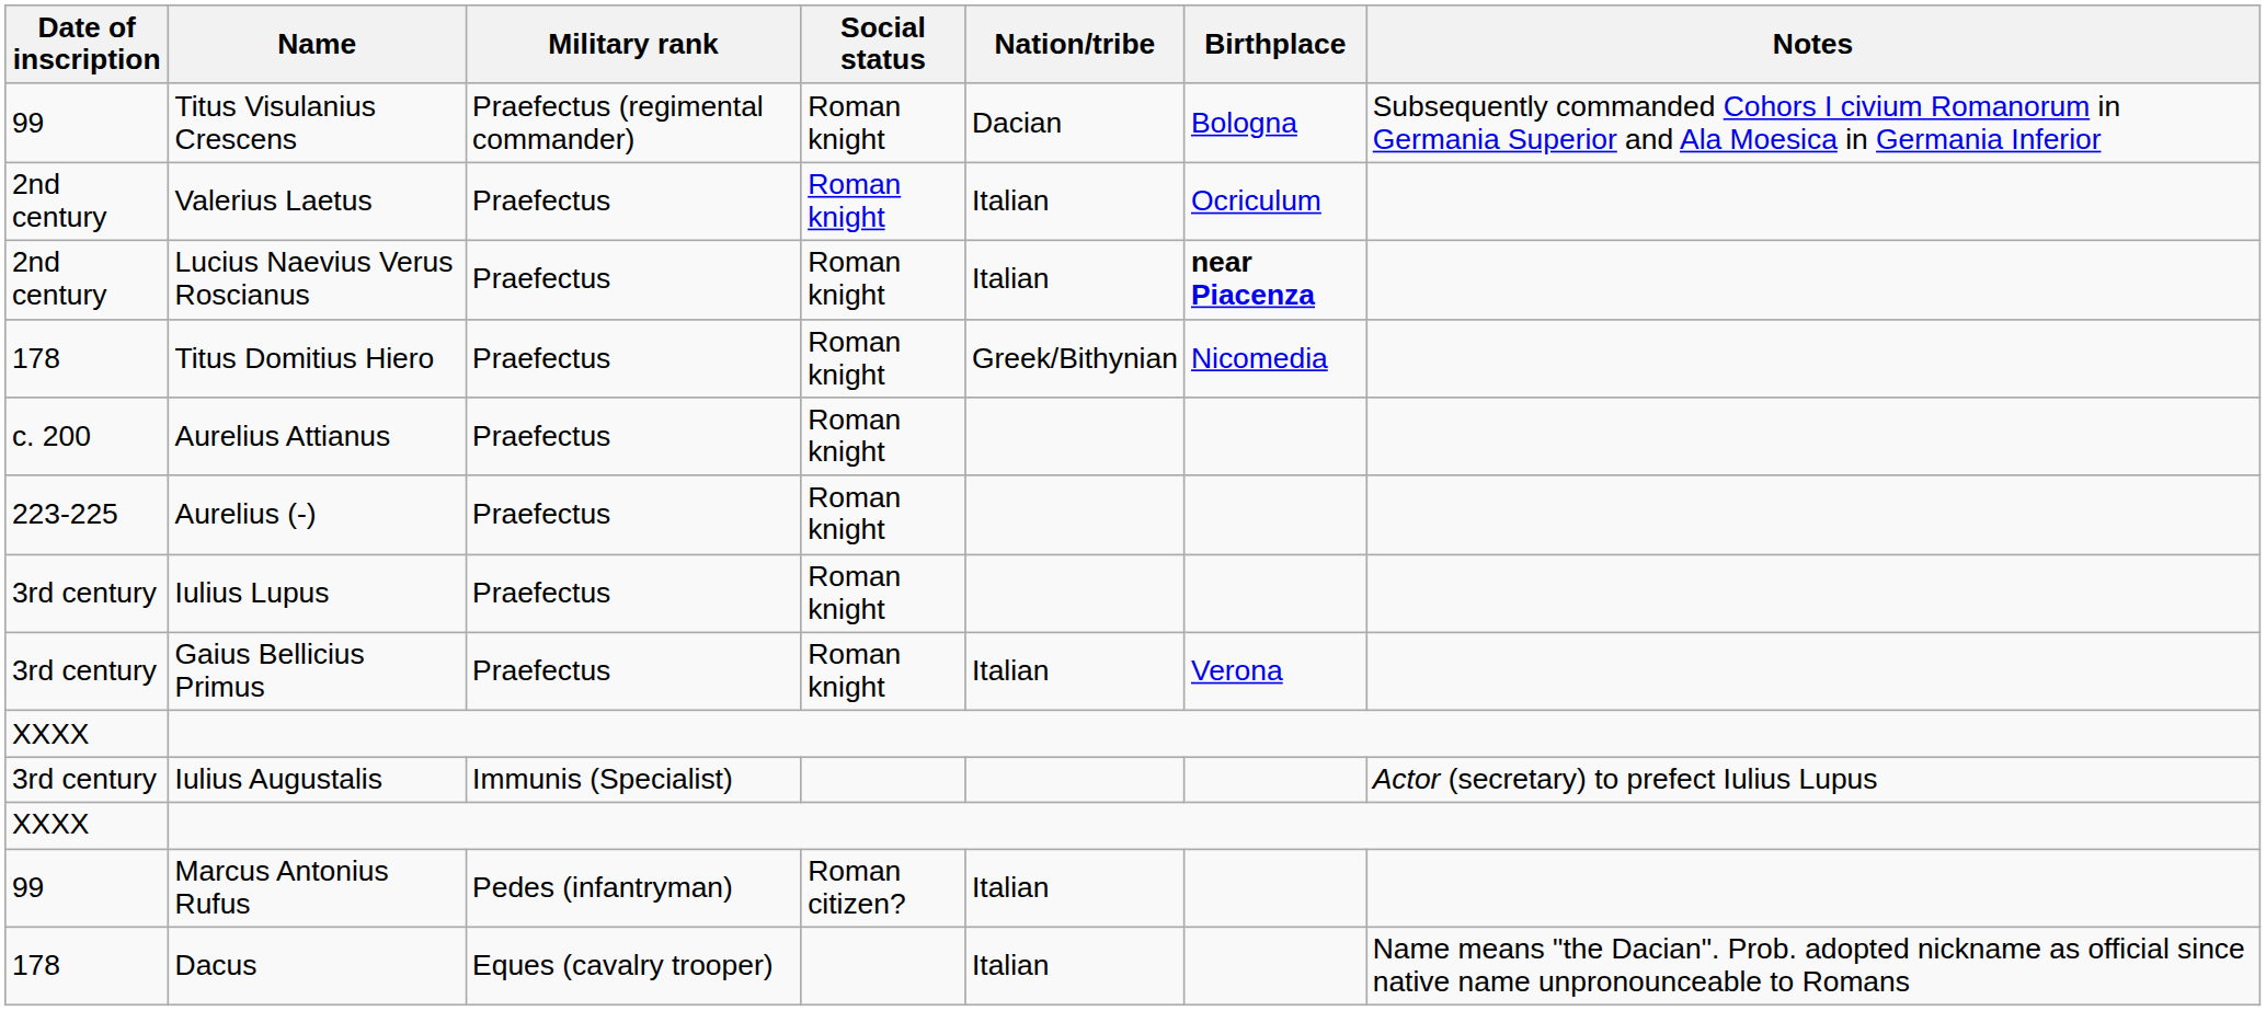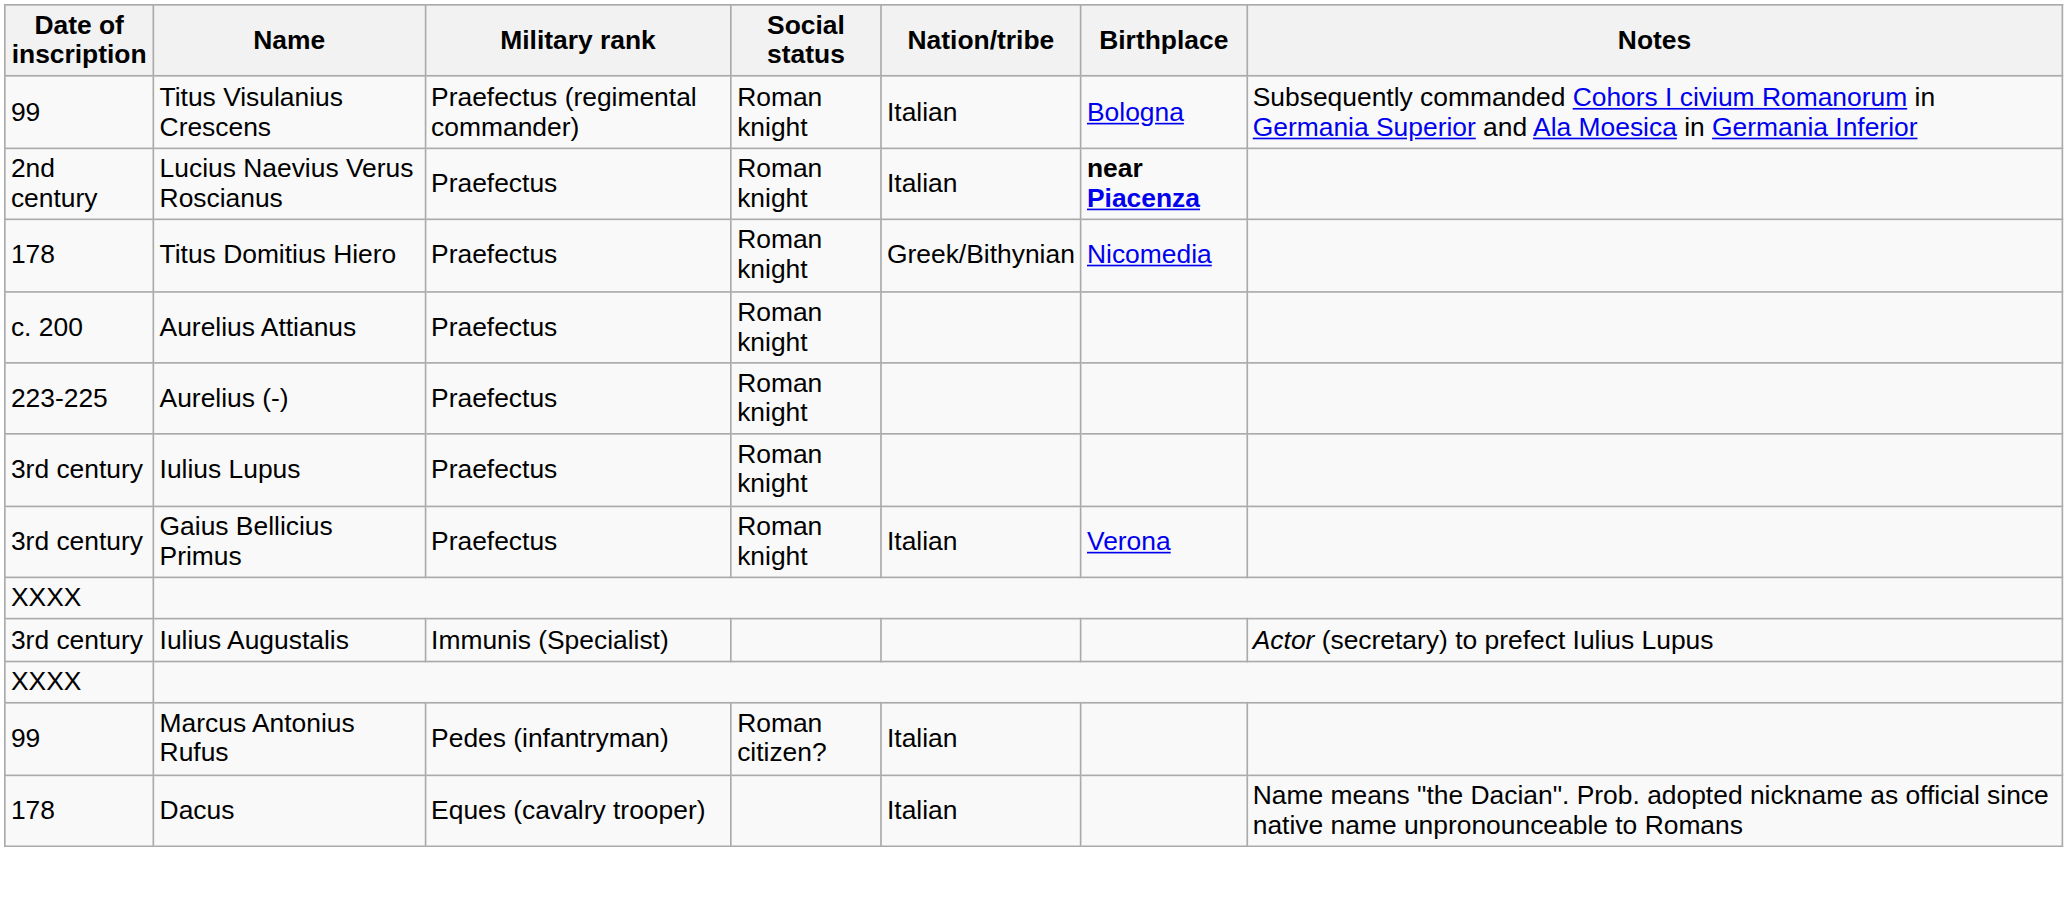Titus Visulanius Crescens | Nation/tribe: Dacian -> Italian
- row: 2nd century | Valerius Laetus | Praefectus | Roman knight | Italian | Ocriculum
